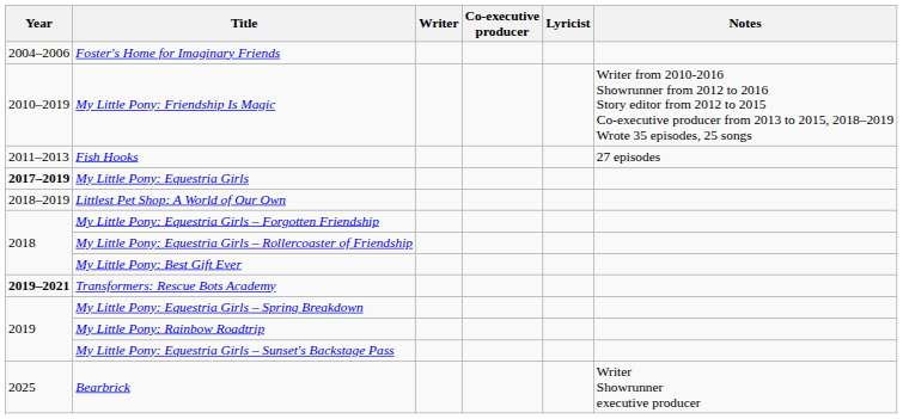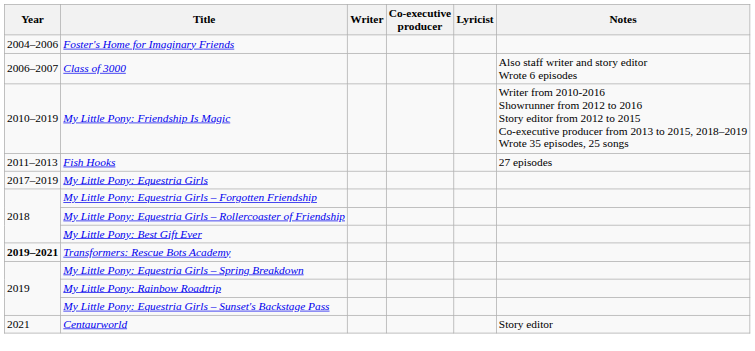+ row: 2006–2007 | Class of 3000 | Also staff writer and story editor Wrote 6 episodes
My Little Pony: Equestria Girls | Year: bold -> normal
- row: 2018–2019 | Littlest Pet Shop: A World of Our Own
+ row: 2021 | Centaurworld | Story editor
- row: 2025 | Bearbrick | Writer Showrunner executive producer
